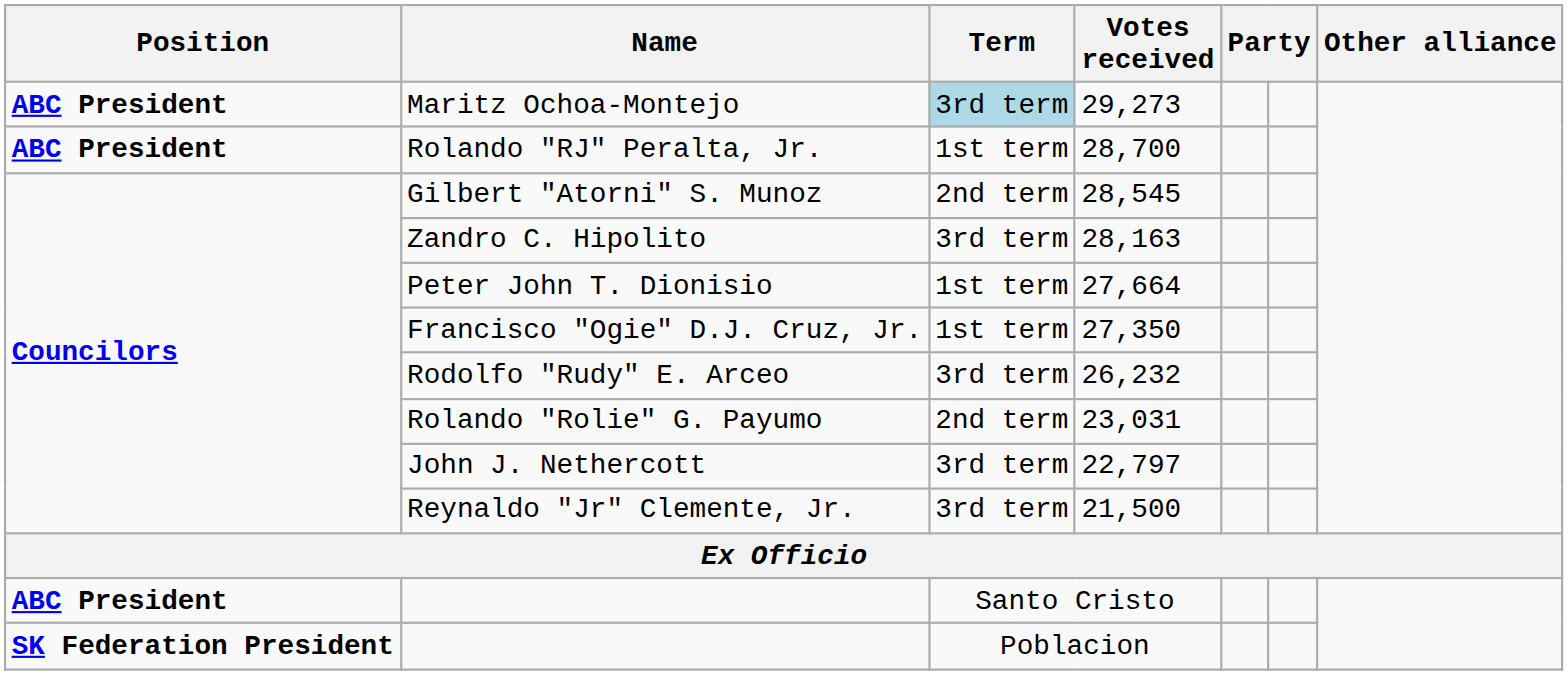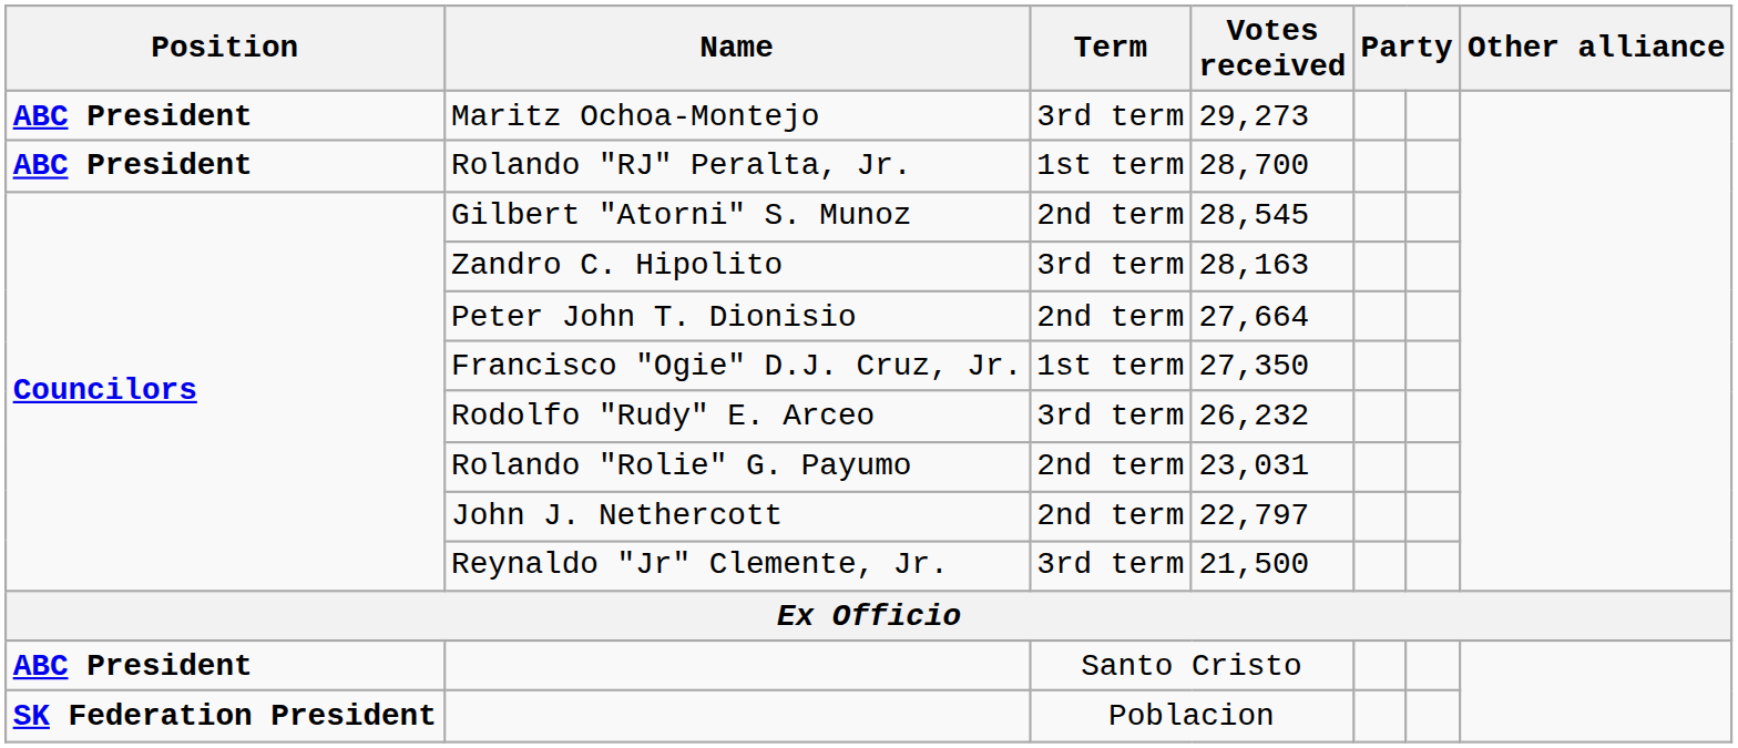Maritz Ochoa-Montejo | Term: lightblue background -> no background
Peter John T. Dionisio | Term: 1st term -> 2nd term
John J. Nethercott | Term: 3rd term -> 2nd term
